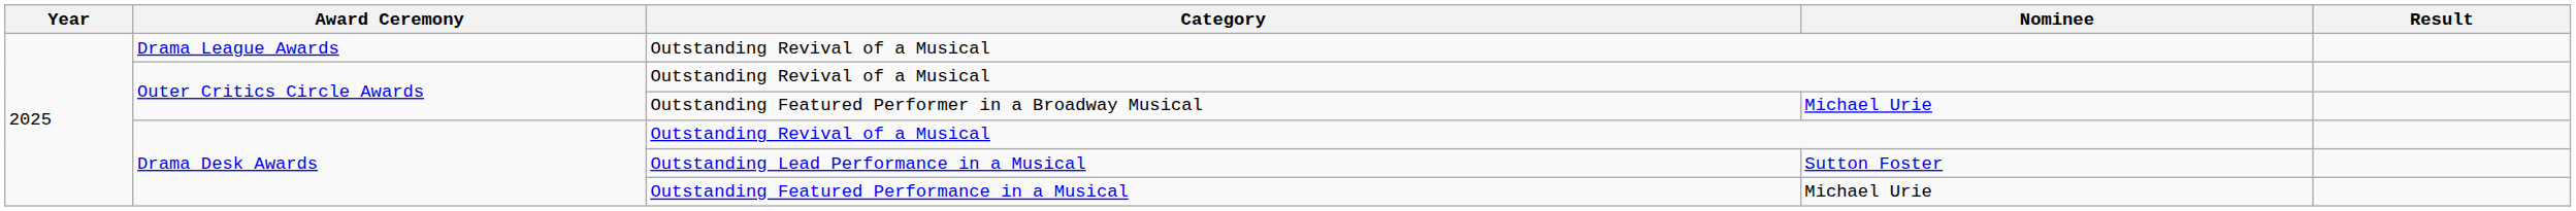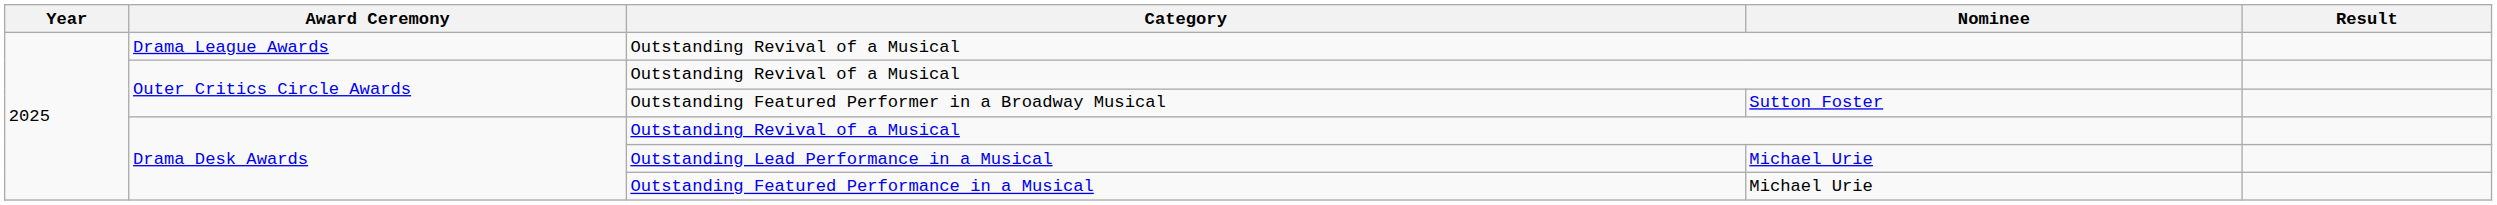Outstanding Featured Performer in a Broadway Musical | Nominee: Michael Urie -> Sutton Foster
Outstanding Lead Performance in a Musical | Nominee: Sutton Foster -> Michael Urie
